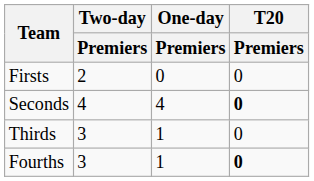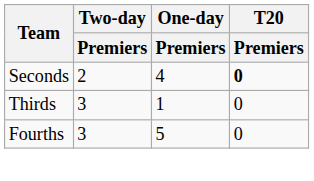- row: Firsts | 2 | 0 | 0
Seconds | Two-day / Premiers: 4 -> 2
Fourths | One-day / Premiers: 1 -> 5
Fourths | T20 / Premiers: bold -> normal
